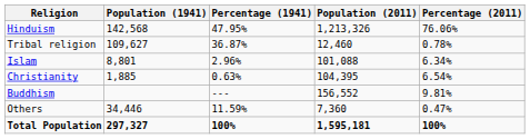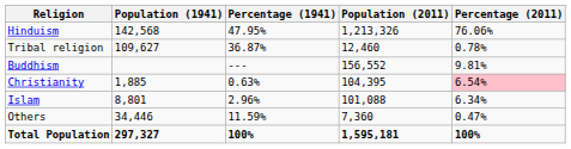rows swapped: Islam <-> Buddhism
Christianity | Percentage (2011): no background -> pink background
